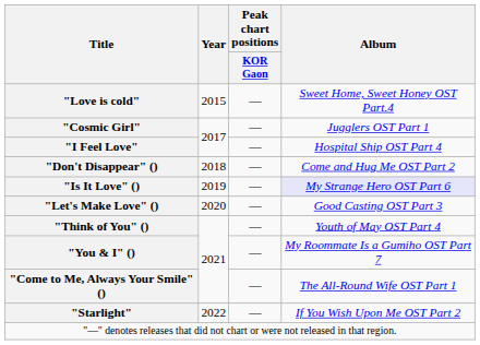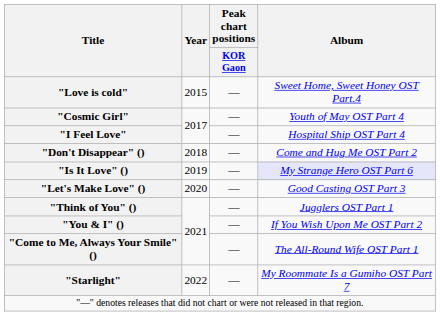"Cosmic Girl" | Album: Jugglers OST Part 1 -> Youth of May OST Part 4
"Think of You" () | Album: Youth of May OST Part 4 -> Jugglers OST Part 1
"You & I" () | Album: My Roommate Is a Gumiho OST Part 7 -> If You Wish Upon Me OST Part 2
"Starlight" | Album: If You Wish Upon Me OST Part 2 -> My Roommate Is a Gumiho OST Part 7
